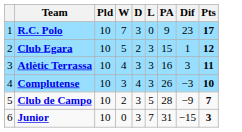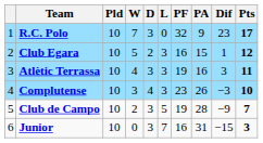+ column: PF | 32 | 16 | 19 | 23 | 19 | 16
